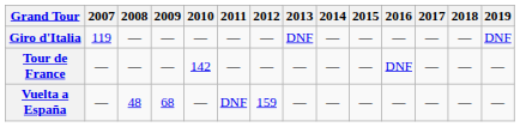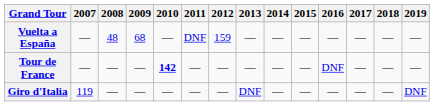rows swapped: Giro d'Italia <-> Vuelta a España
Tour de France | 2010: normal -> bold
